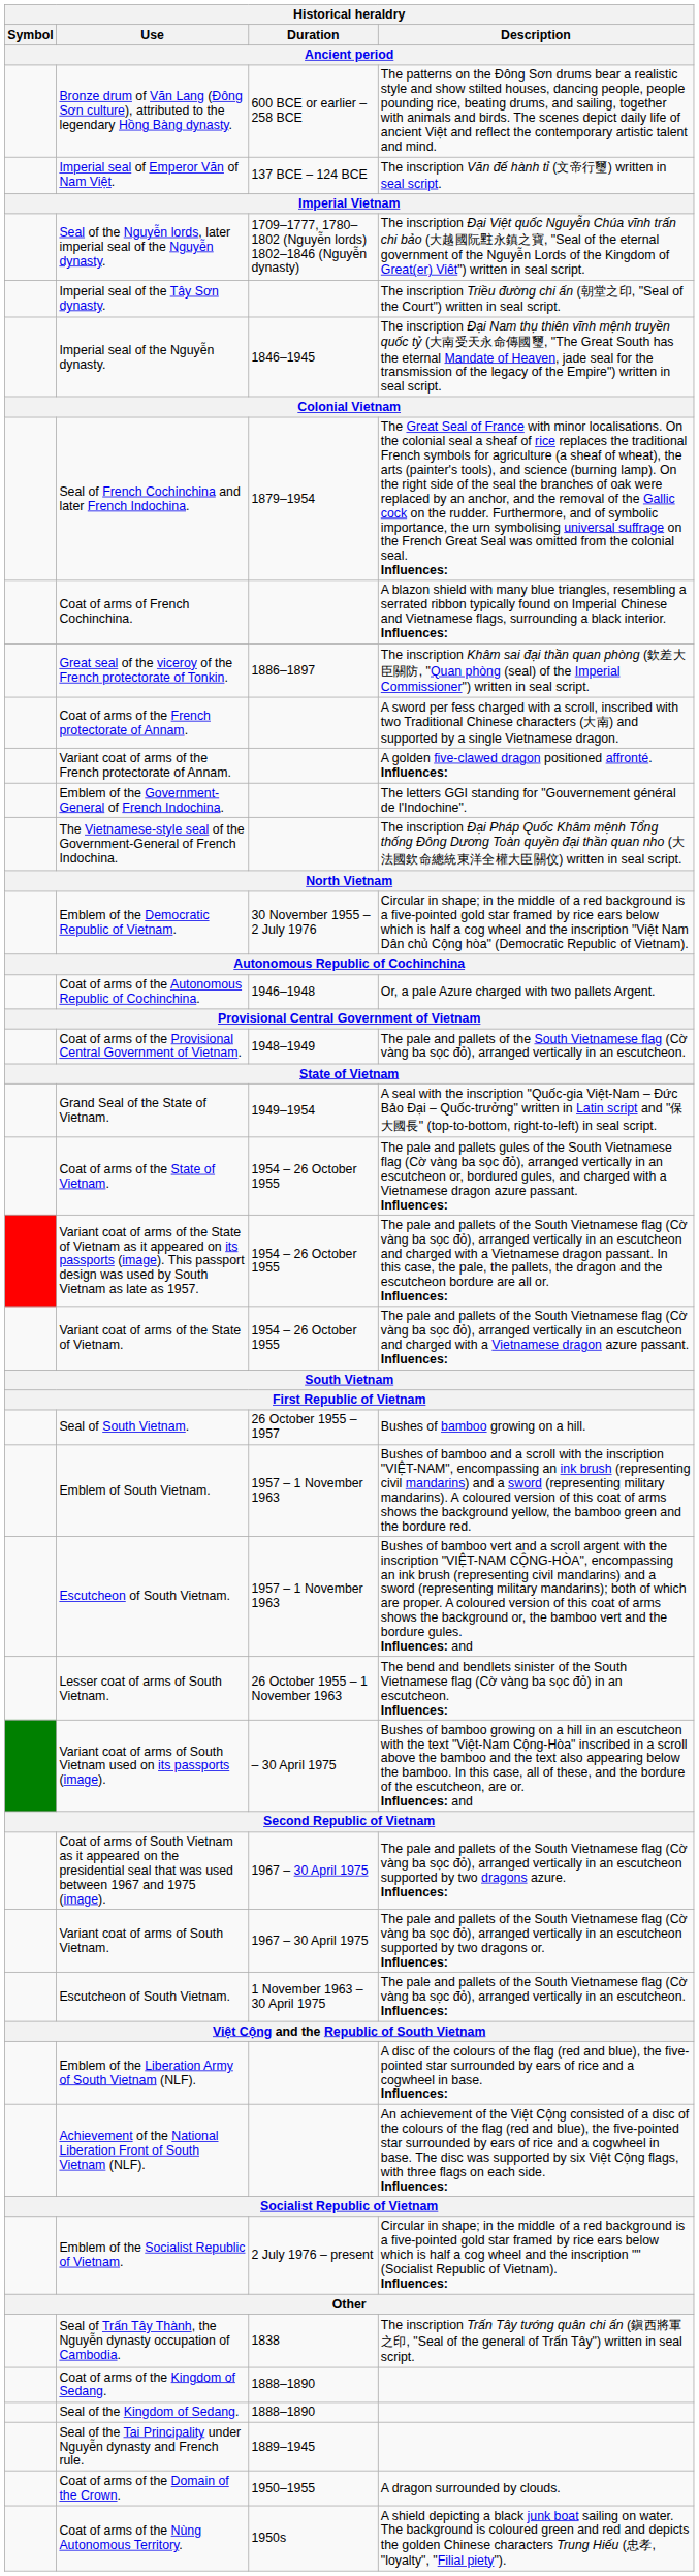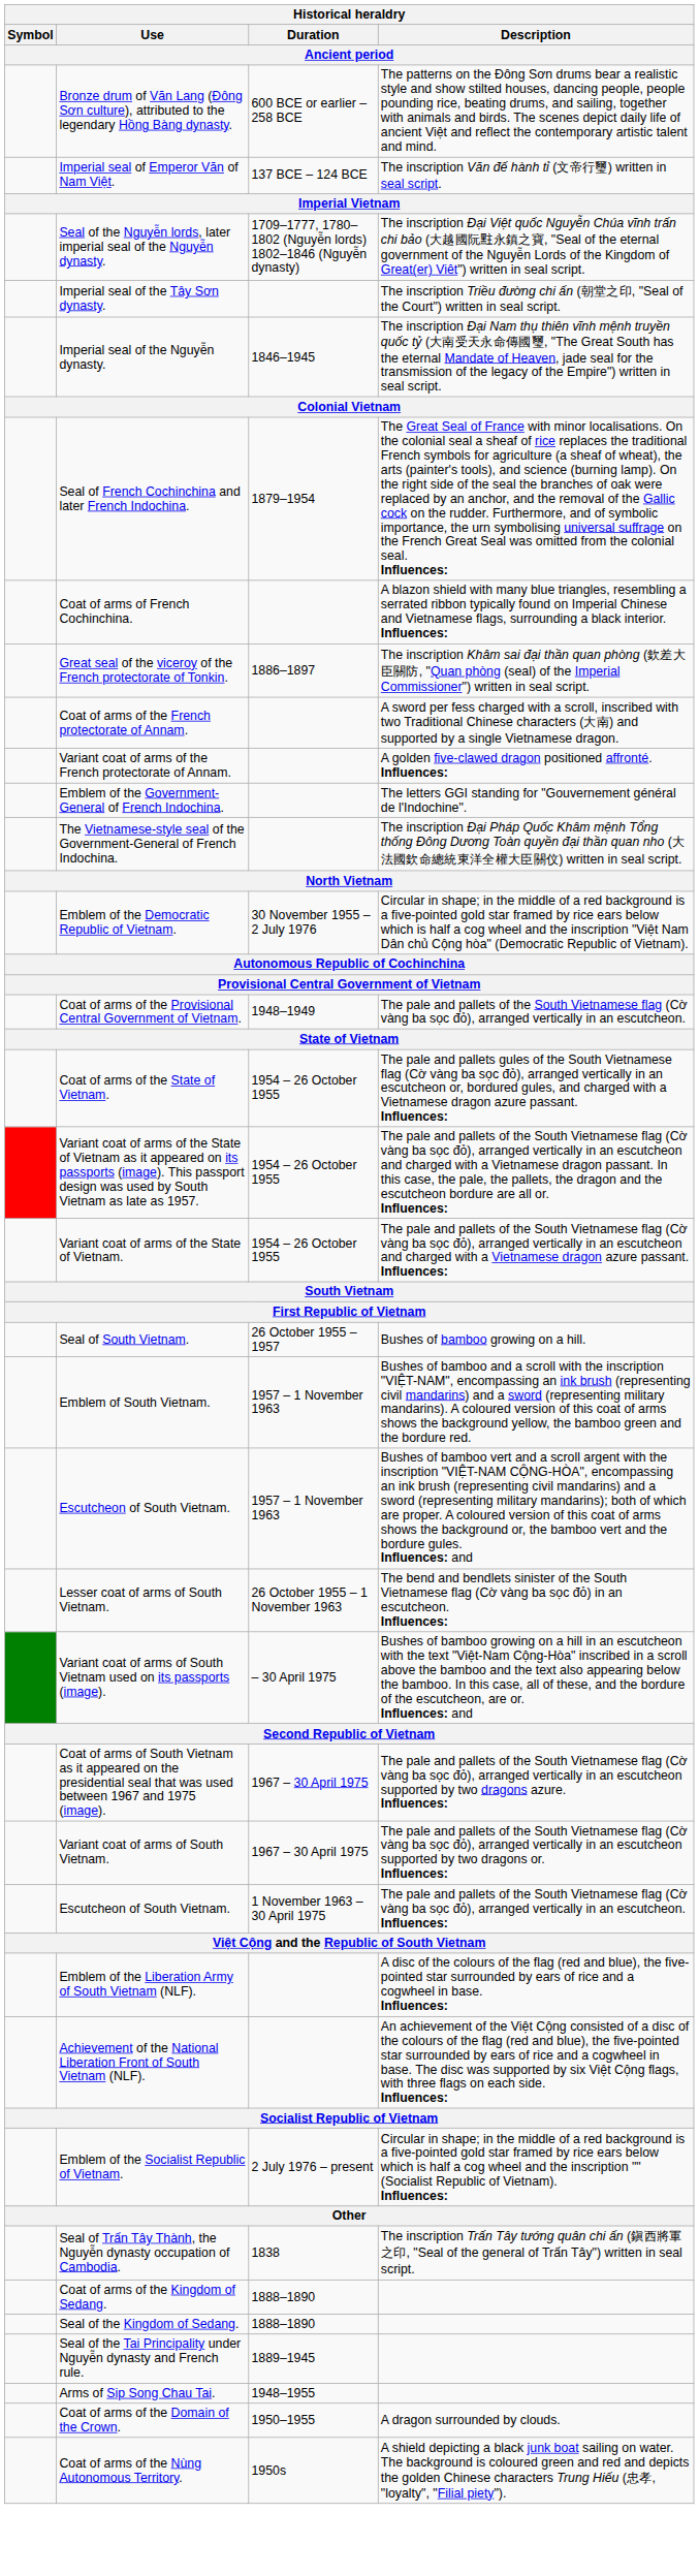- row: Coat of arms of the Autonomous Republic of Cochinchina. | 1946–1948 | Or, a pale Azure charged with two pallets Argent.
- row: Grand Seal of the State of Vietnam. | 1949–1954 | A seal with the inscription "Quốc-gia Việt-Nam – Đức Bảo Đại – Quốc-trưởng" written in Latin script and "保大國長" (top-to-bottom, right-to-left) in seal script.
+ row: Arms of Sip Song Chau Tai. | 1948–1955
